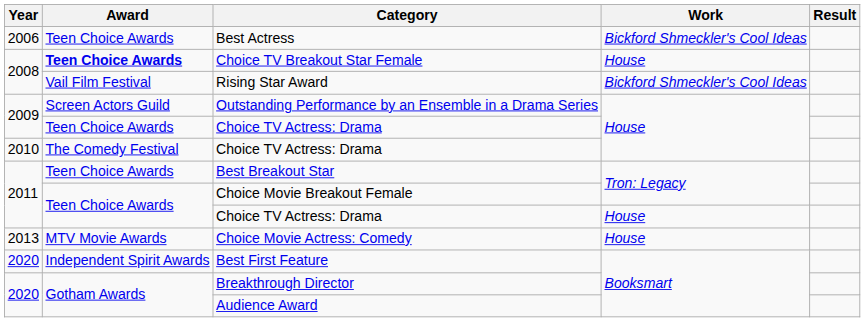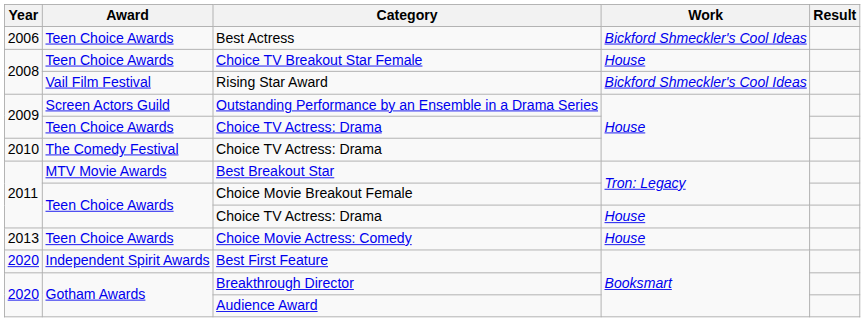Choice TV Breakout Star Female | Award: bold -> normal
Best Breakout Star | Award: Teen Choice Awards -> MTV Movie Awards
Choice Movie Actress: Comedy | Award: MTV Movie Awards -> Teen Choice Awards
